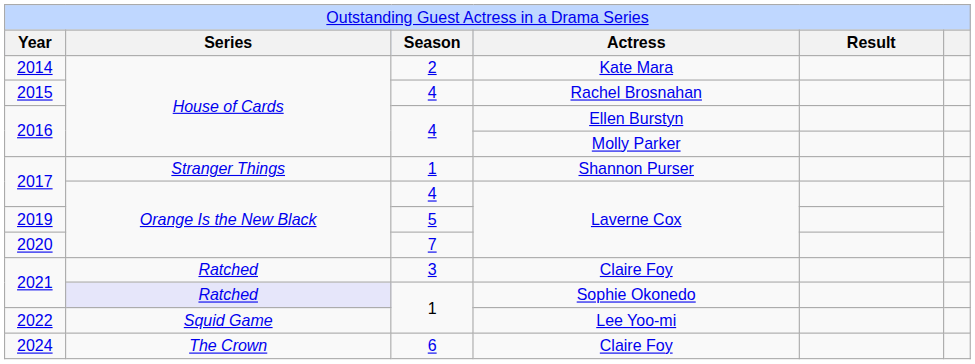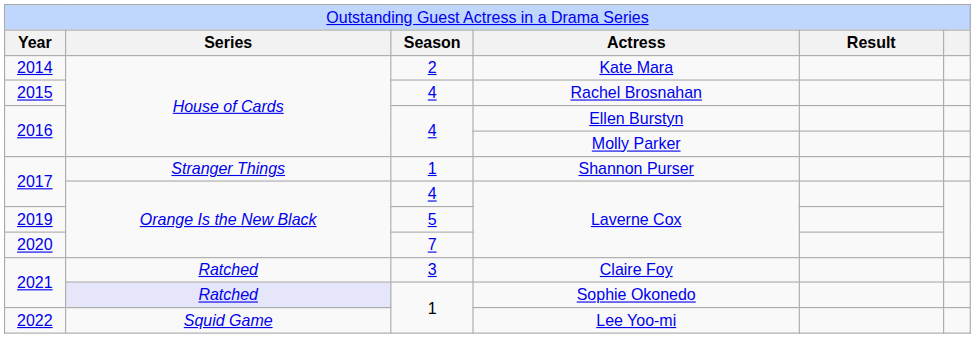- row: 2024 | The Crown | 6 | Claire Foy
